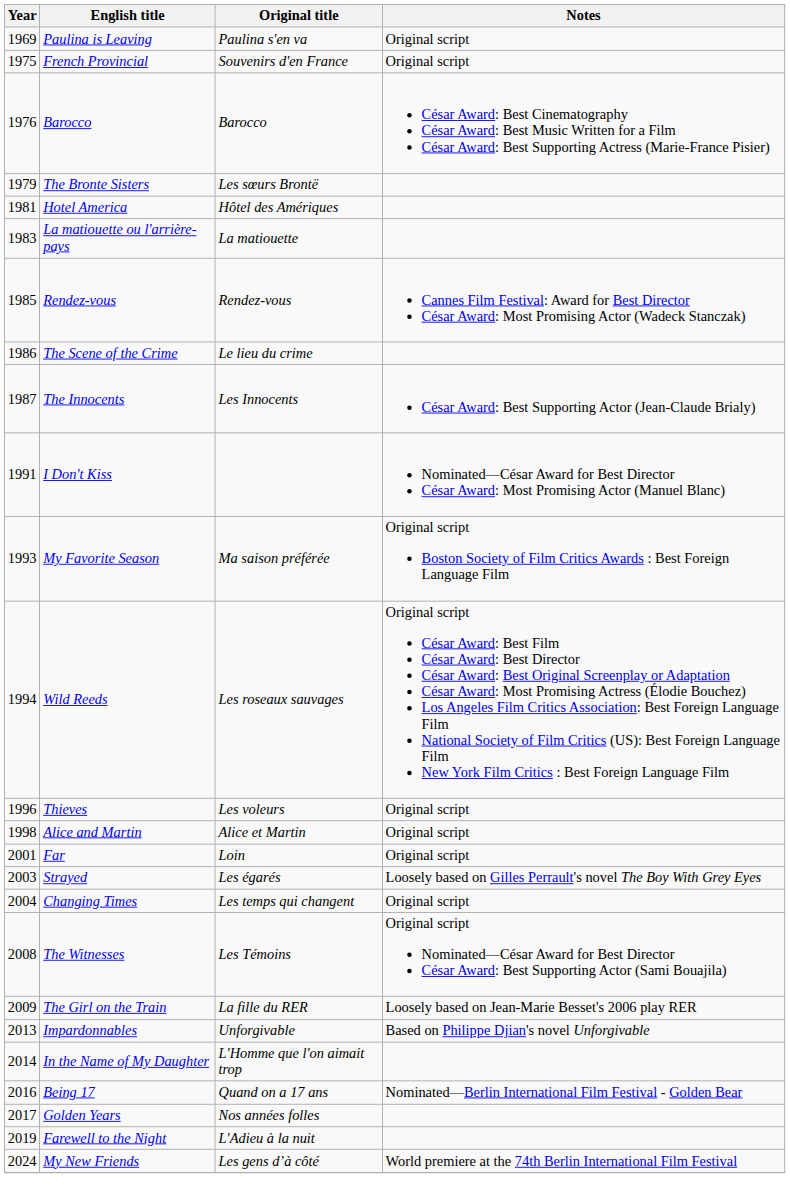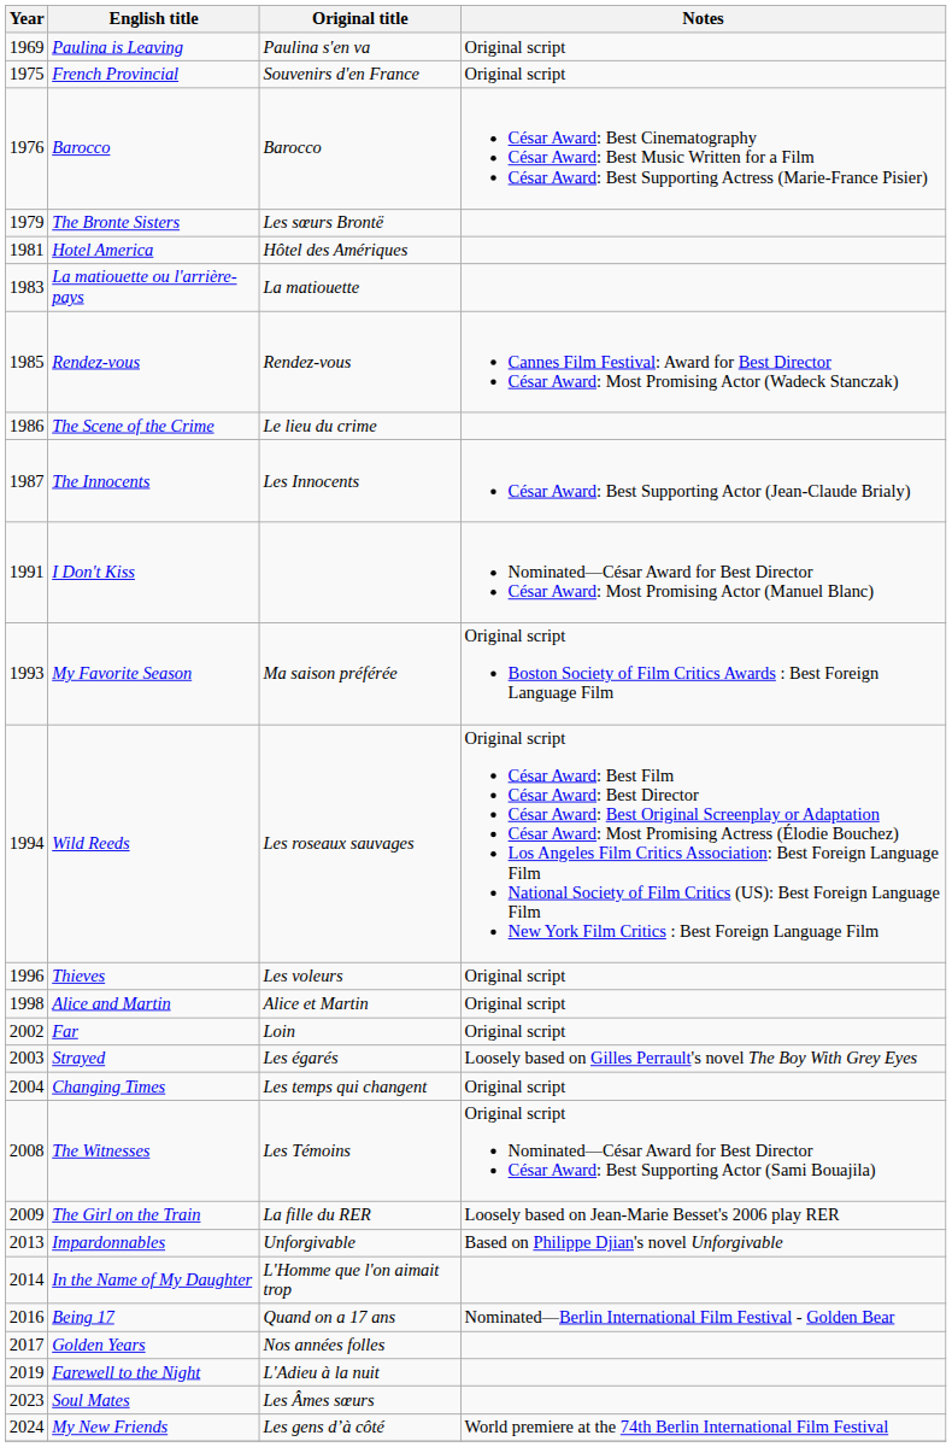Far | Year: 2001 -> 2002
+ row: 2023 | Soul Mates | Les Âmes sœurs
